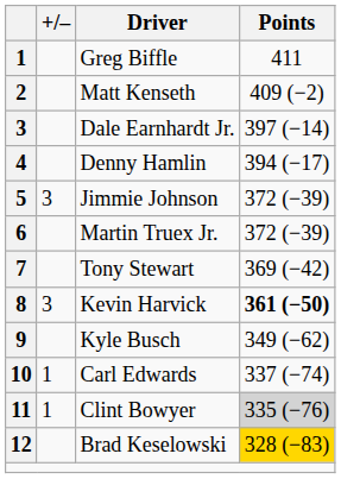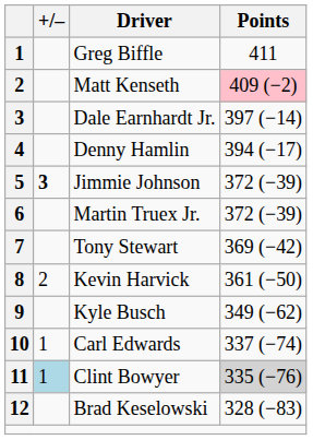Matt Kenseth | Points: no background -> pink background
Jimmie Johnson | +/–: normal -> bold
Kevin Harvick | +/–: 3 -> 2
Kevin Harvick | Points: bold -> normal
Clint Bowyer | +/–: no background -> lightblue background
Brad Keselowski | Points: gold background -> no background
